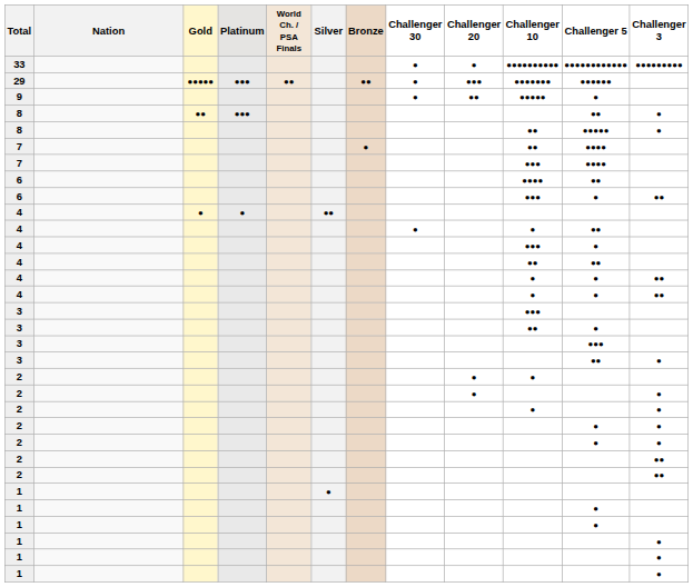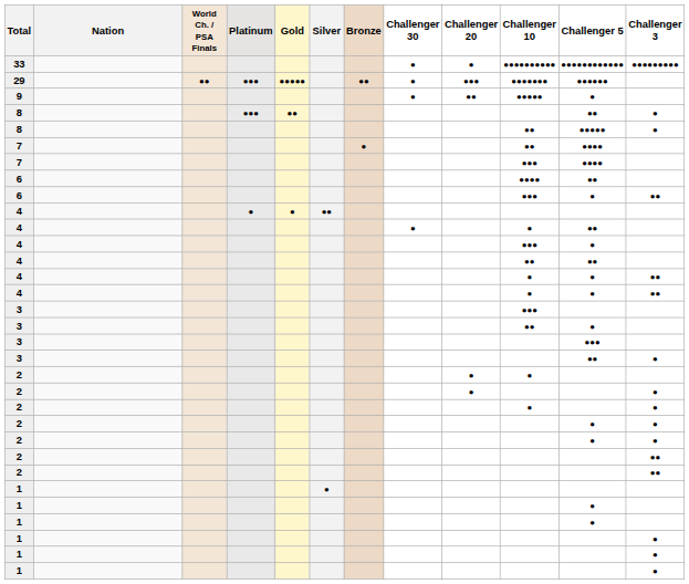columns swapped: World Ch. / PSA Finals <-> Gold
